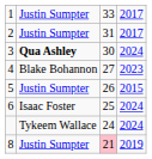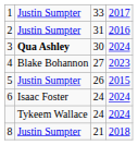2 | column 4: 2017 -> 2016
6 | column 3: 25 -> 24
8 | column 3: pink background -> no background
8 | column 4: 2019 -> 2018
